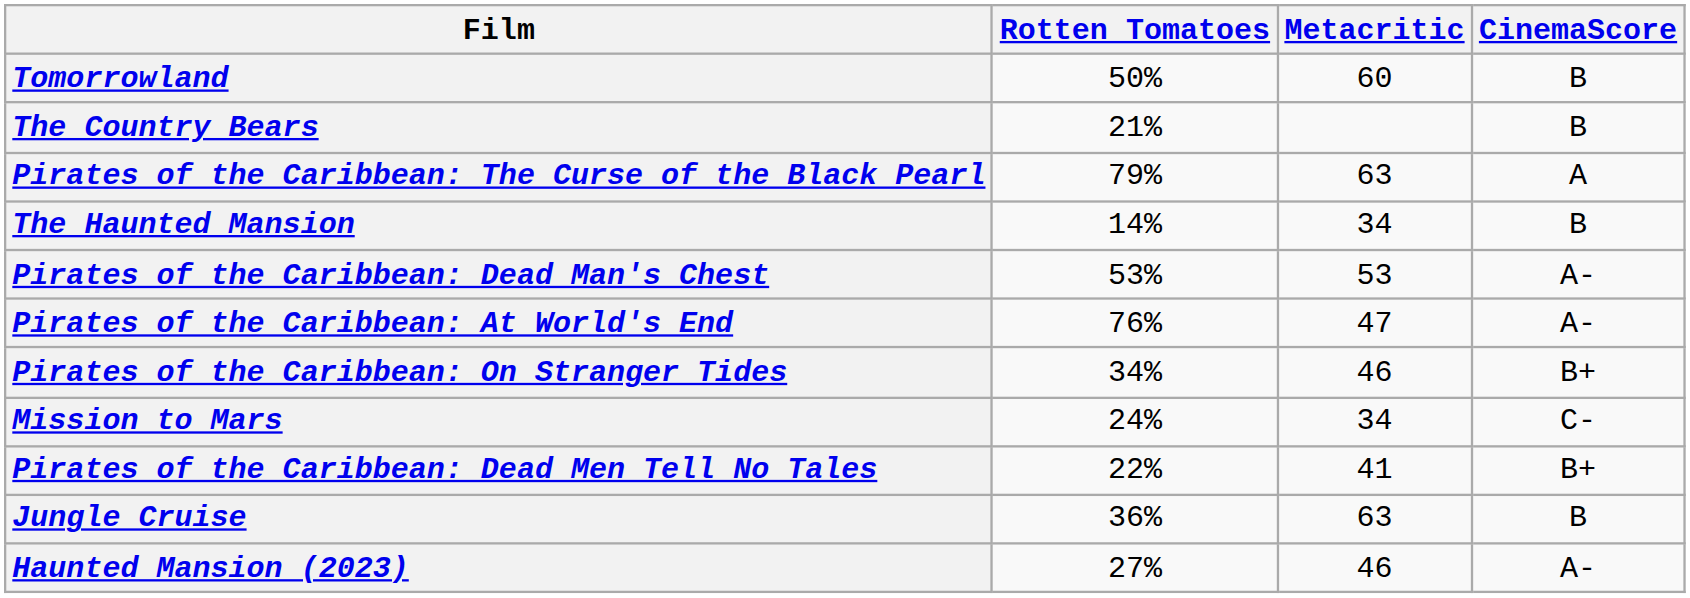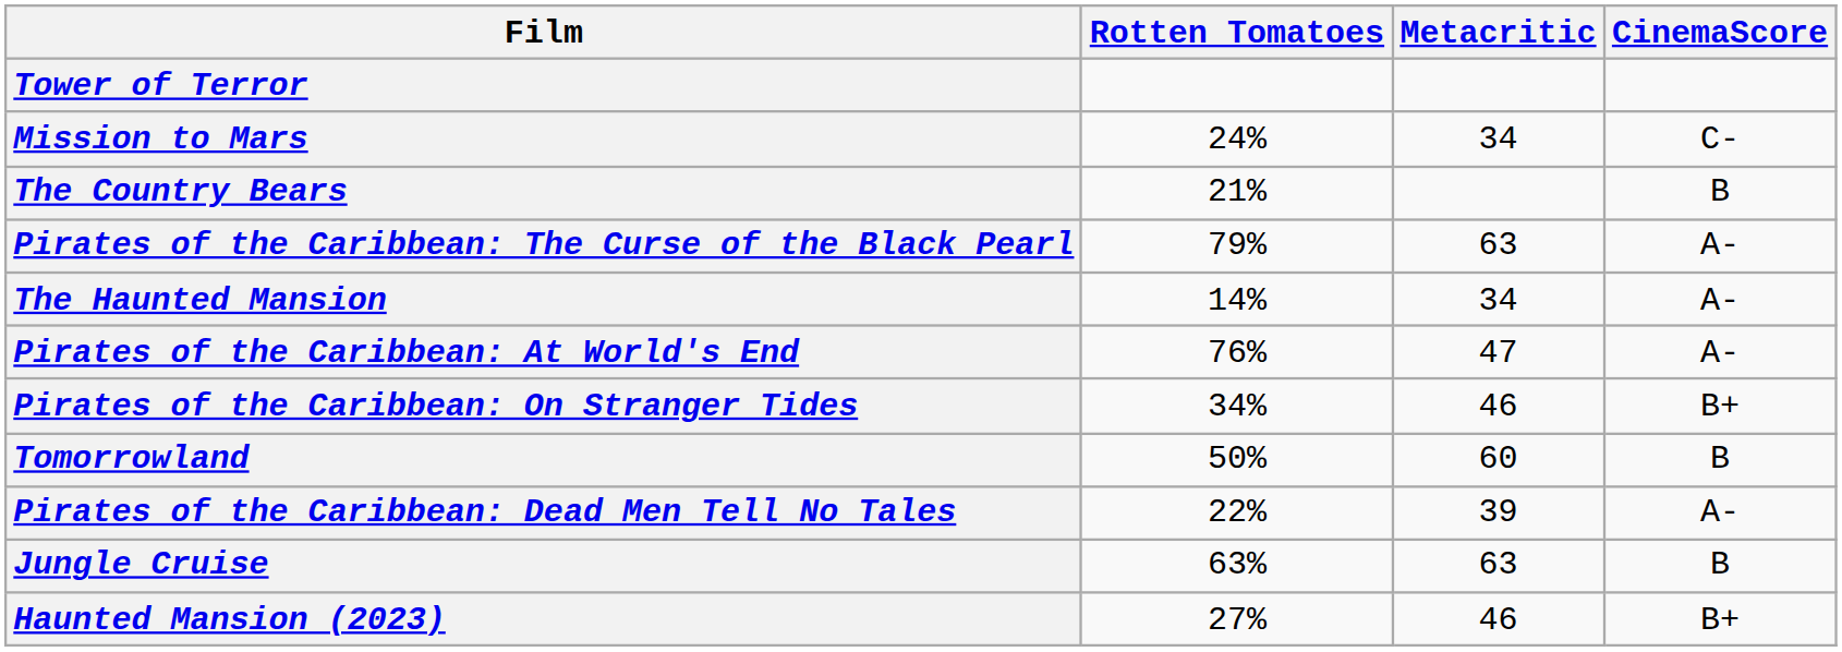+ row: Tower of Terror
rows swapped: Mission to Mars <-> Tomorrowland
Pirates of the Caribbean: The Curse of the Black Pearl | CinemaScore: A -> A-
The Haunted Mansion | CinemaScore: B -> A-
- row: Pirates of the Caribbean: Dead Man's Chest | 53% | 53 | A-
Pirates of the Caribbean: Dead Men Tell No Tales | Metacritic: 41 -> 39
Pirates of the Caribbean: Dead Men Tell No Tales | CinemaScore: B+ -> A-
Jungle Cruise | Rotten Tomatoes: 36% -> 63%
Haunted Mansion (2023) | CinemaScore: A- -> B+
